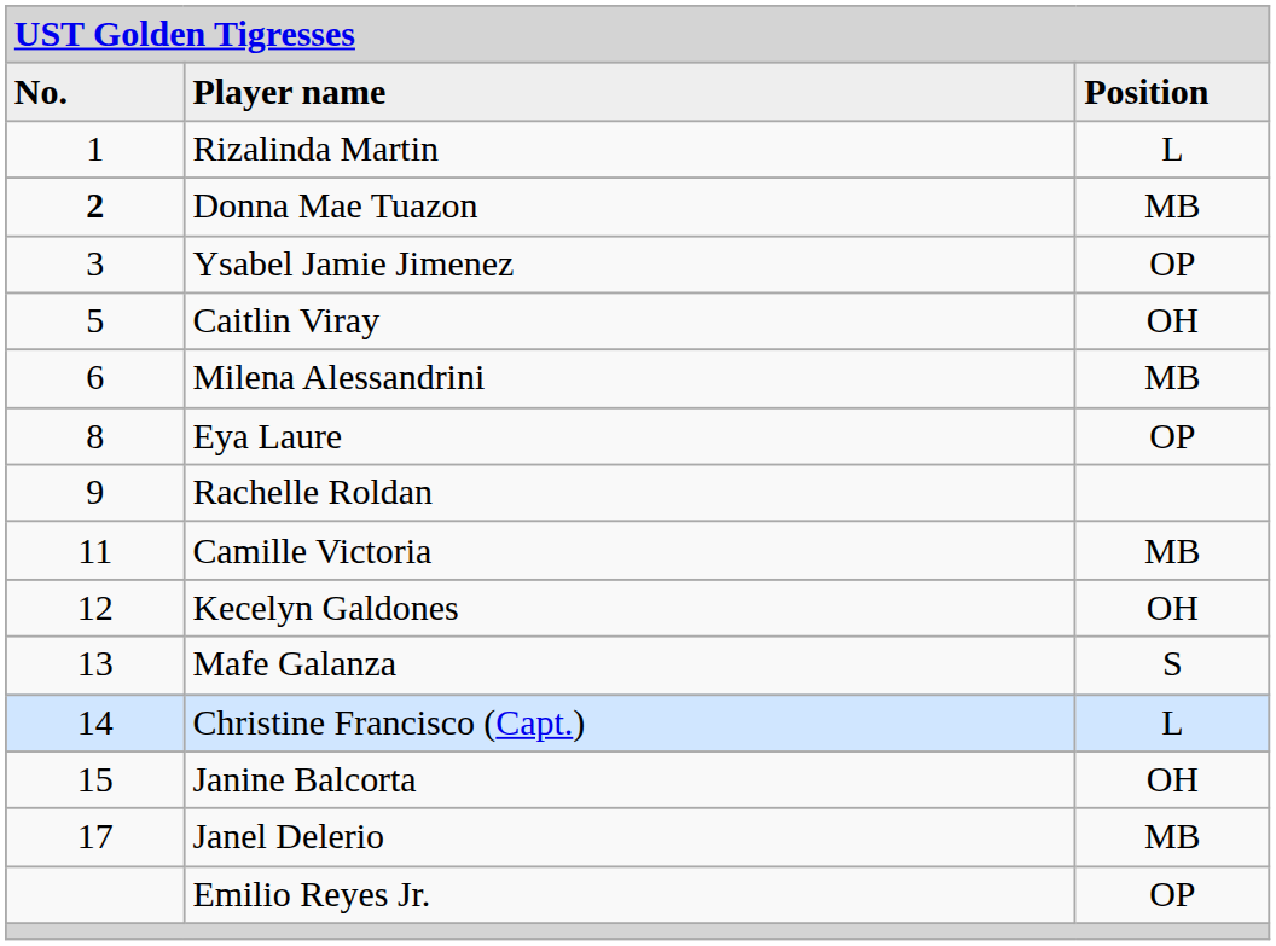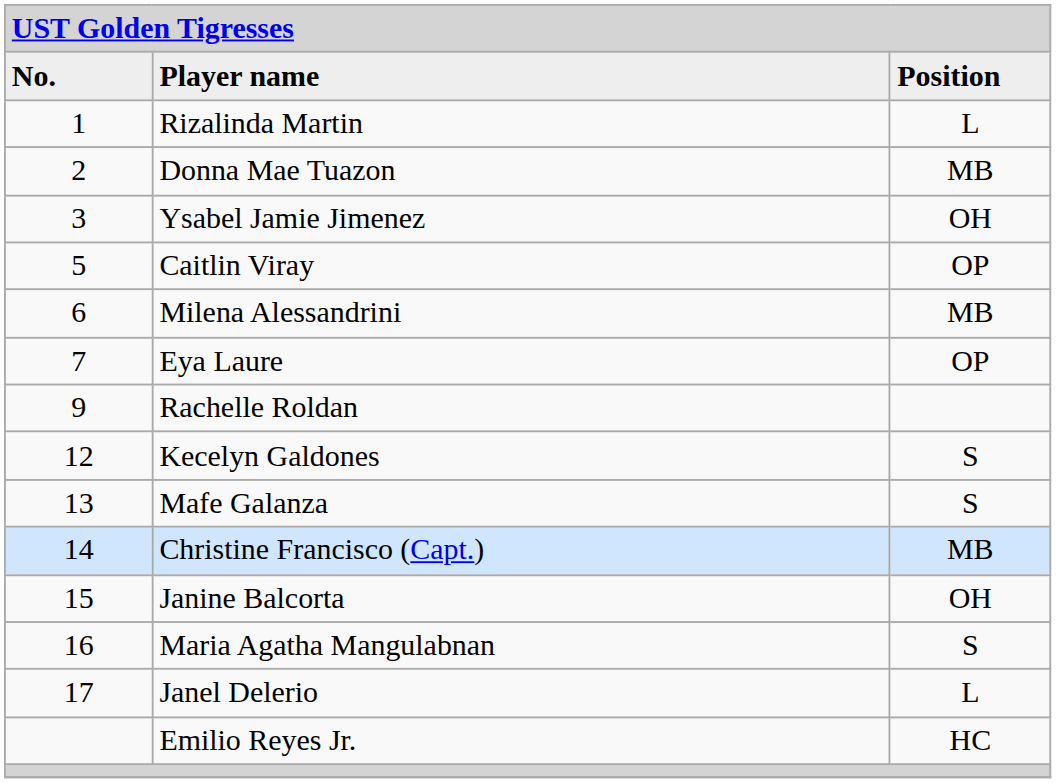Donna Mae Tuazon | column 1: bold -> normal
Ysabel Jamie Jimenez | column 3: OP -> OH
Caitlin Viray | column 3: OH -> OP
Eya Laure | column 1: 8 -> 7
- row: 11 | Camille Victoria | MB
Kecelyn Galdones | column 3: OH -> S
Christine Francisco (Capt.) | column 3: L -> MB
+ row: 16 | Maria Agatha Mangulabnan | S
Janel Delerio | column 3: MB -> L
Emilio Reyes Jr. | column 3: OP -> HC
